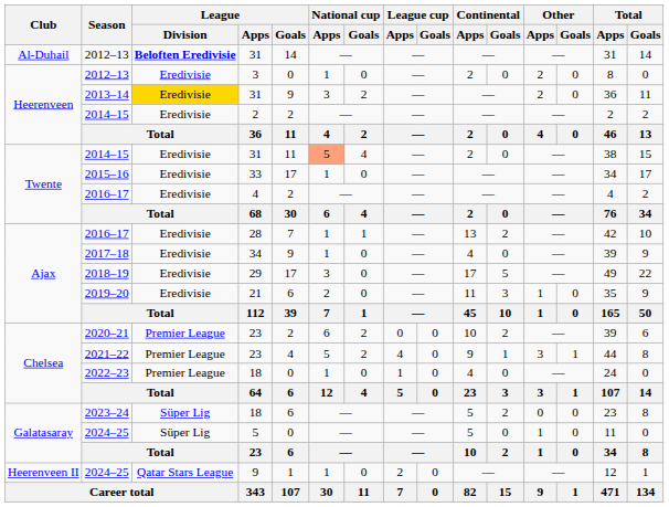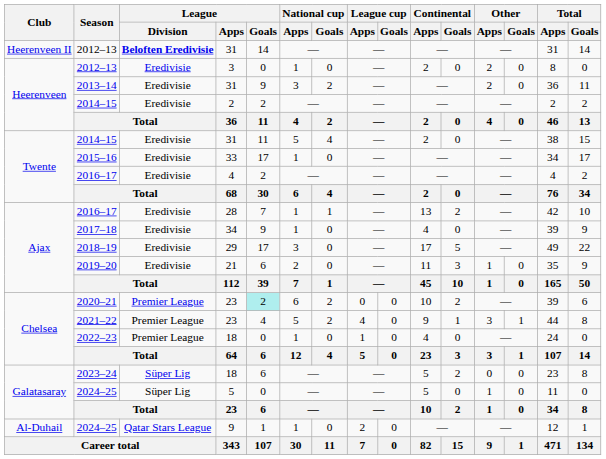2012–13 / 31 | Club: Al-Duhail -> Heerenveen II
2013–14 | League / Division: gold background -> no background
2014–15 / 31 | National cup / Apps: lightsalmon background -> no background
2020–21 | League / Goals: no background -> paleturquoise background
2024–25 / 9 | Club: Heerenveen II -> Al-Duhail
